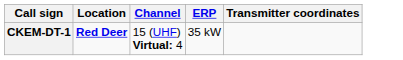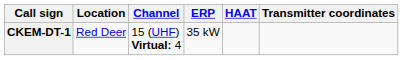+ column: HAAT
CKEM-DT-1 | Location: bold -> normal
